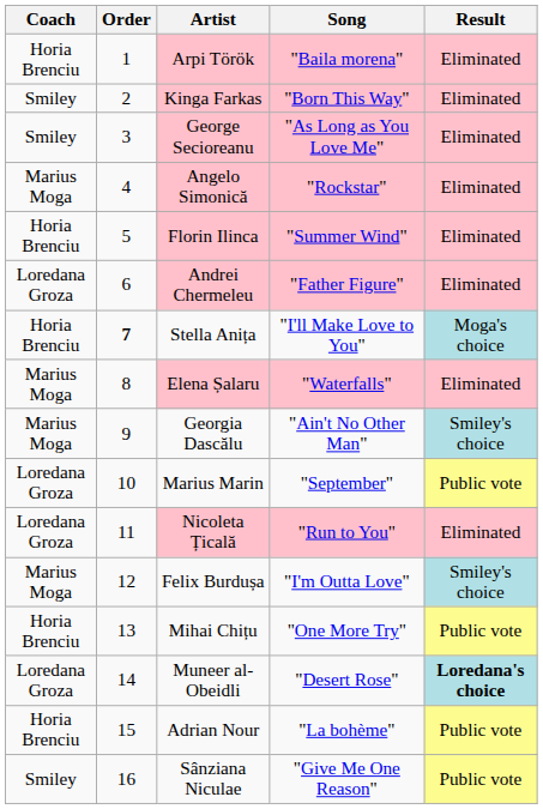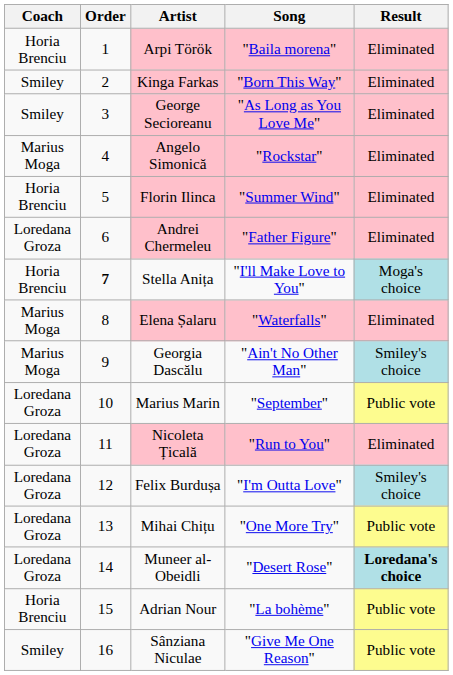Felix Burdușa | Coach: Marius Moga -> Loredana Groza
Mihai Chițu | Coach: Horia Brenciu -> Loredana Groza
